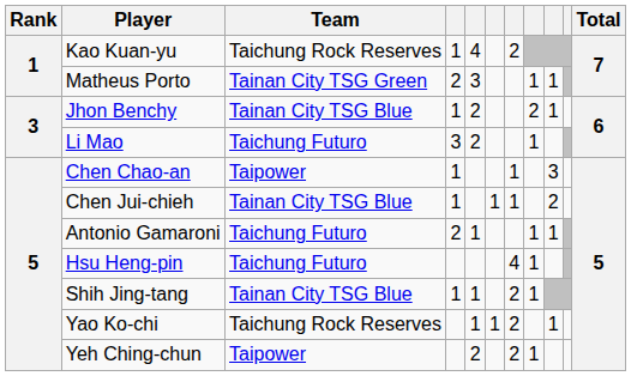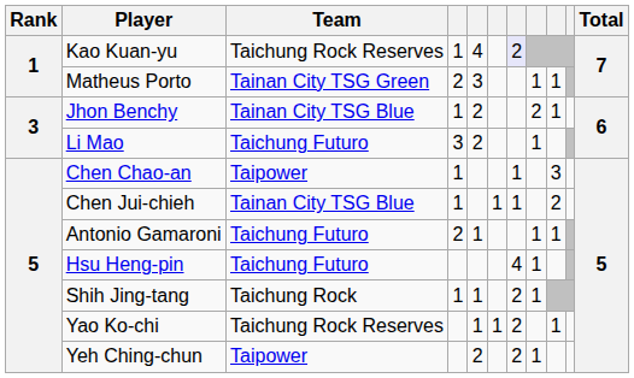Kao Kuan-yu | column 7: no background -> lavender background
Shih Jing-tang | Team: Tainan City TSG Blue -> Taichung Rock
